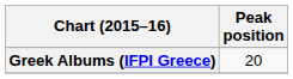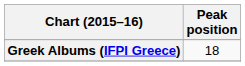Greek Albums (IFPI Greece) | Peak position: 20 -> 18
